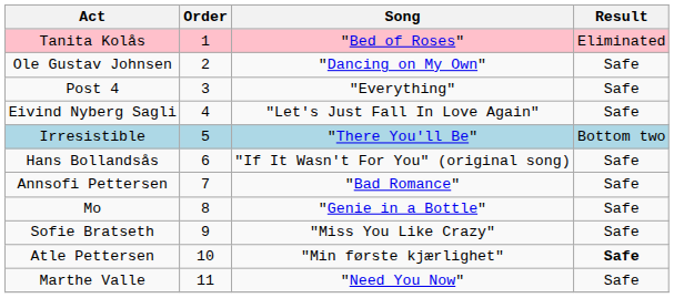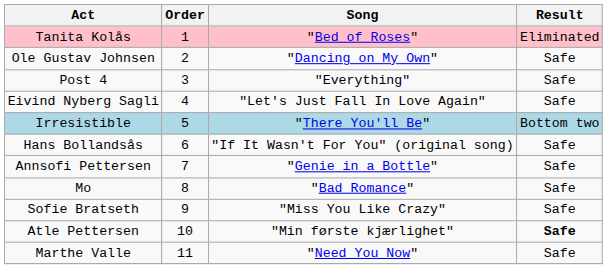Annsofi Pettersen | Song: "Bad Romance" -> "Genie in a Bottle"
Mo | Song: "Genie in a Bottle" -> "Bad Romance"
